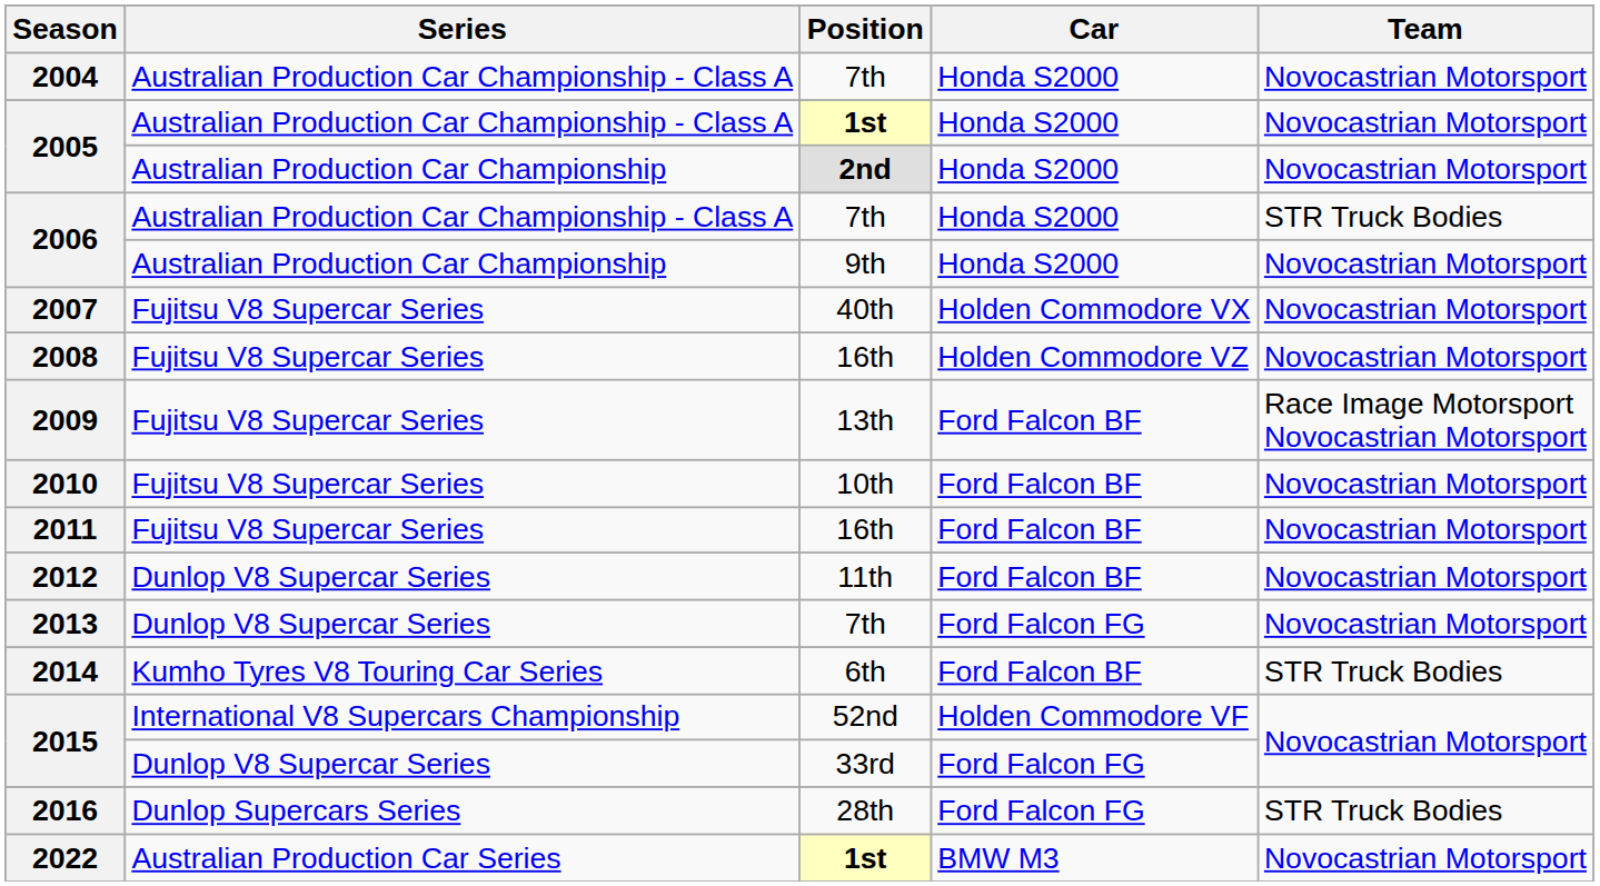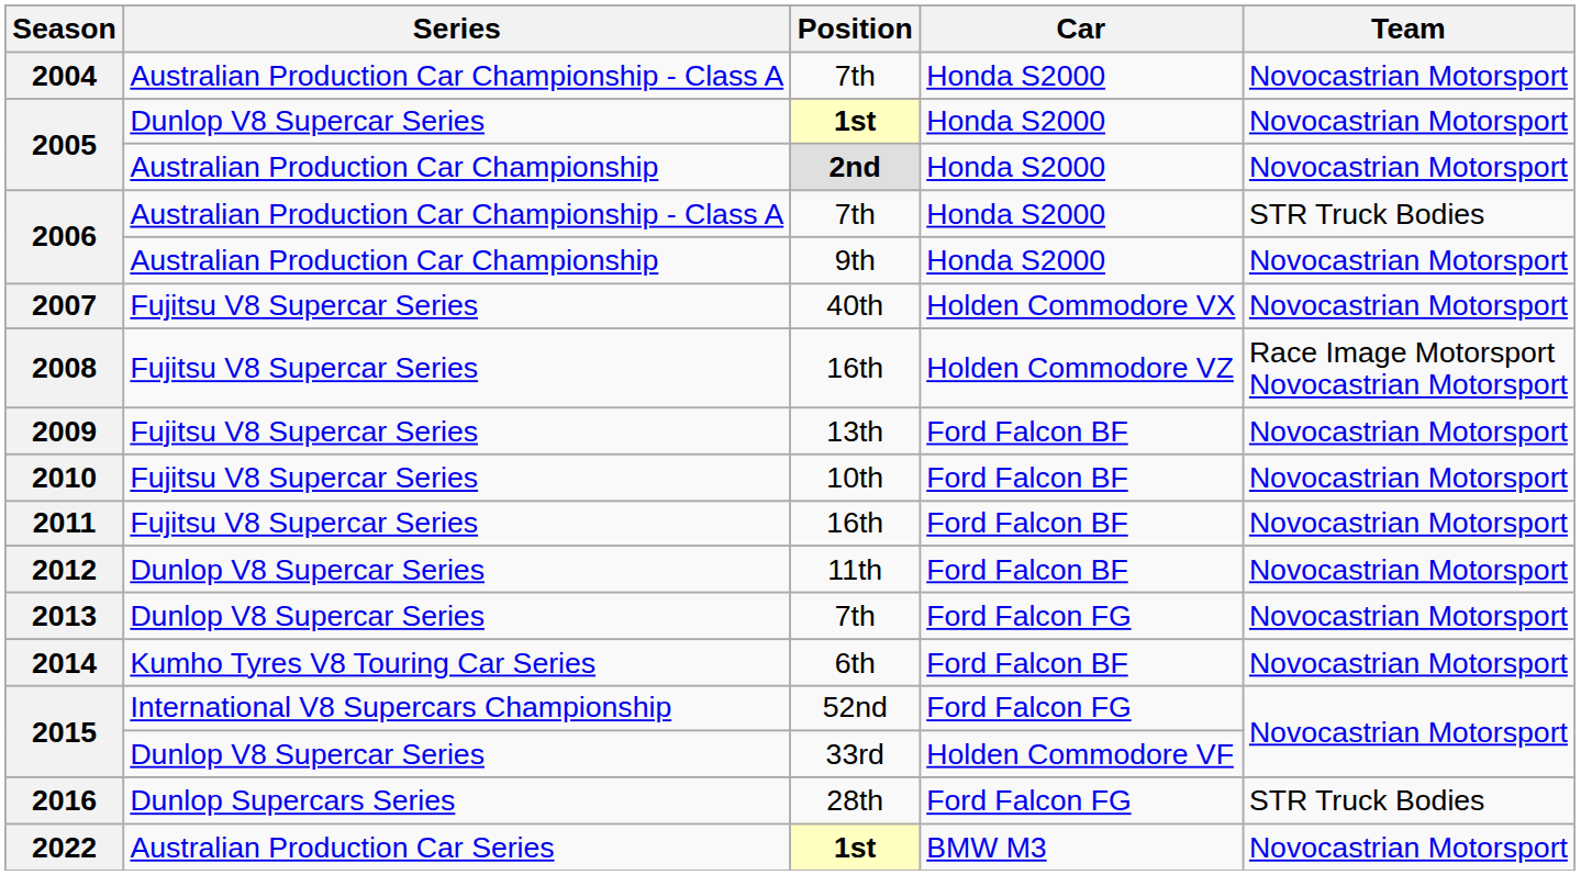2005 / 1st | Series: Australian Production Car Championship - Class A -> Dunlop V8 Supercar Series
2008 | Team: Novocastrian Motorsport -> Race Image Motorsport Novocastrian Motorsport
2009 | Team: Race Image Motorsport Novocastrian Motorsport -> Novocastrian Motorsport
2014 | Team: STR Truck Bodies -> Novocastrian Motorsport
2015 / 52nd | Car: Holden Commodore VF -> Ford Falcon FG
2015 / 33rd | Car: Ford Falcon FG -> Holden Commodore VF
